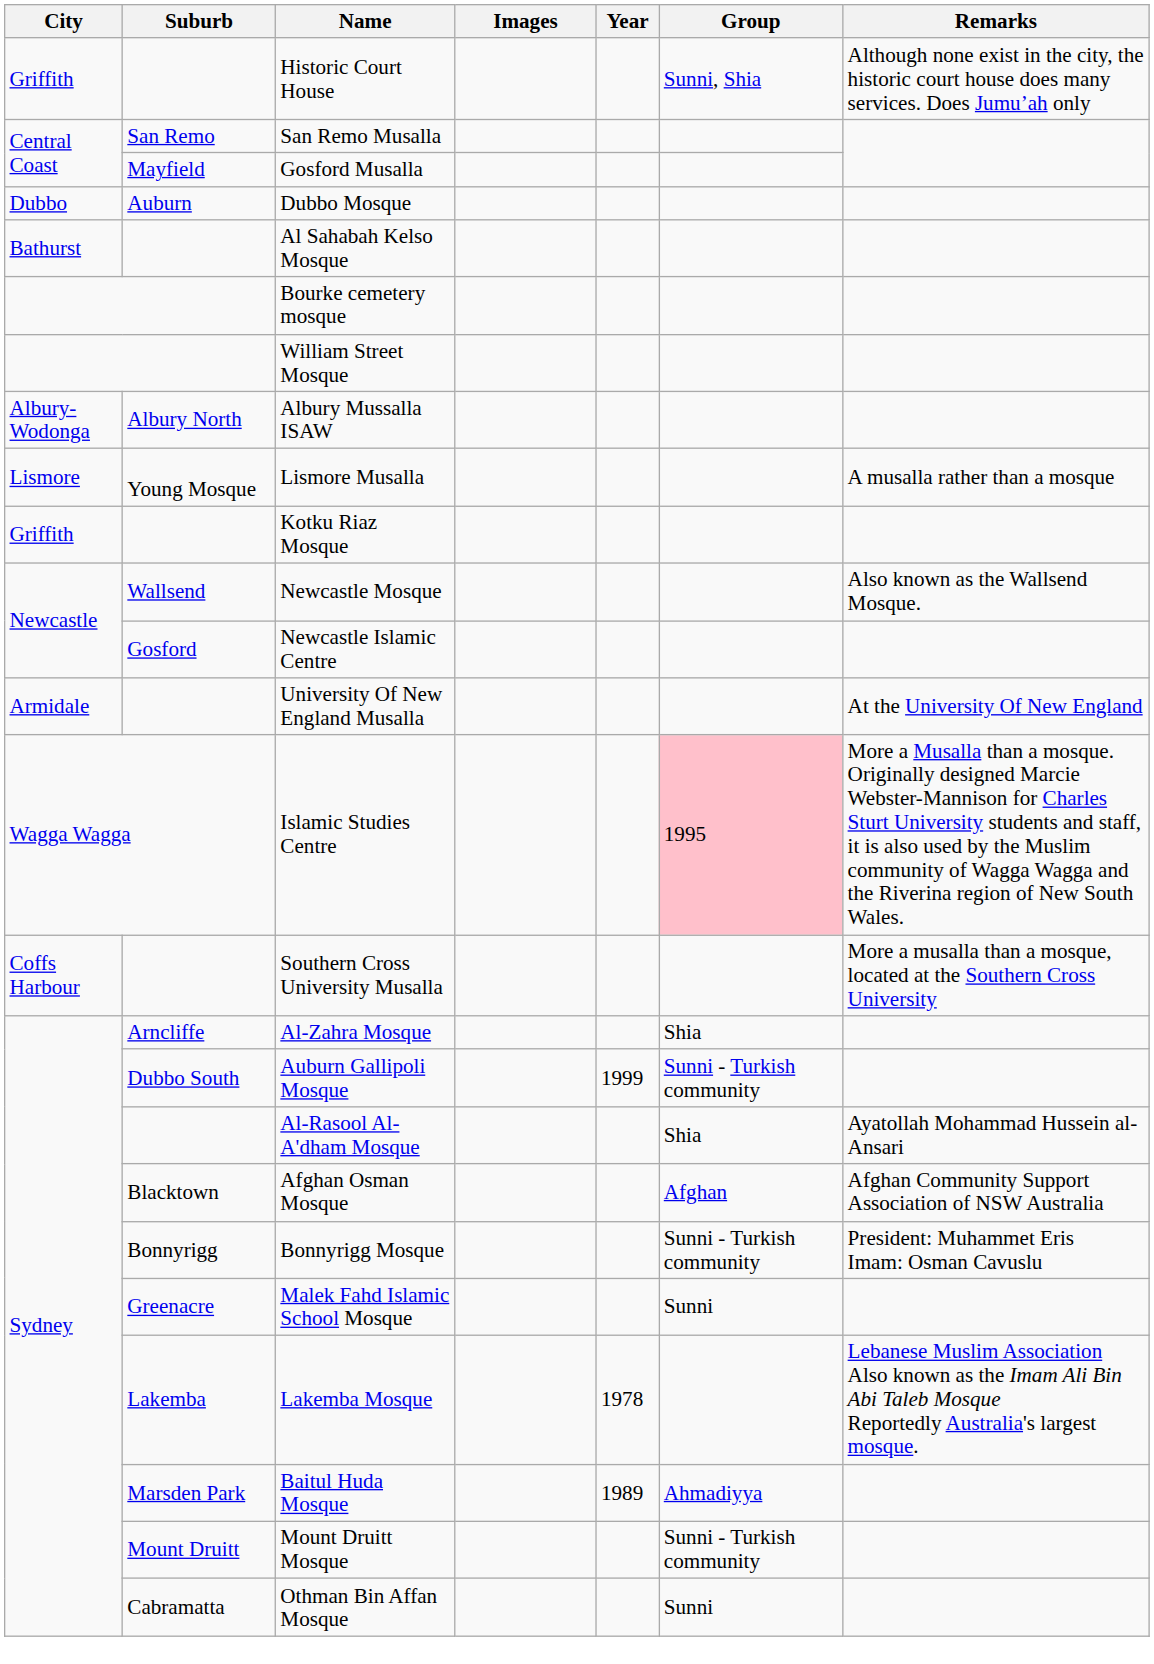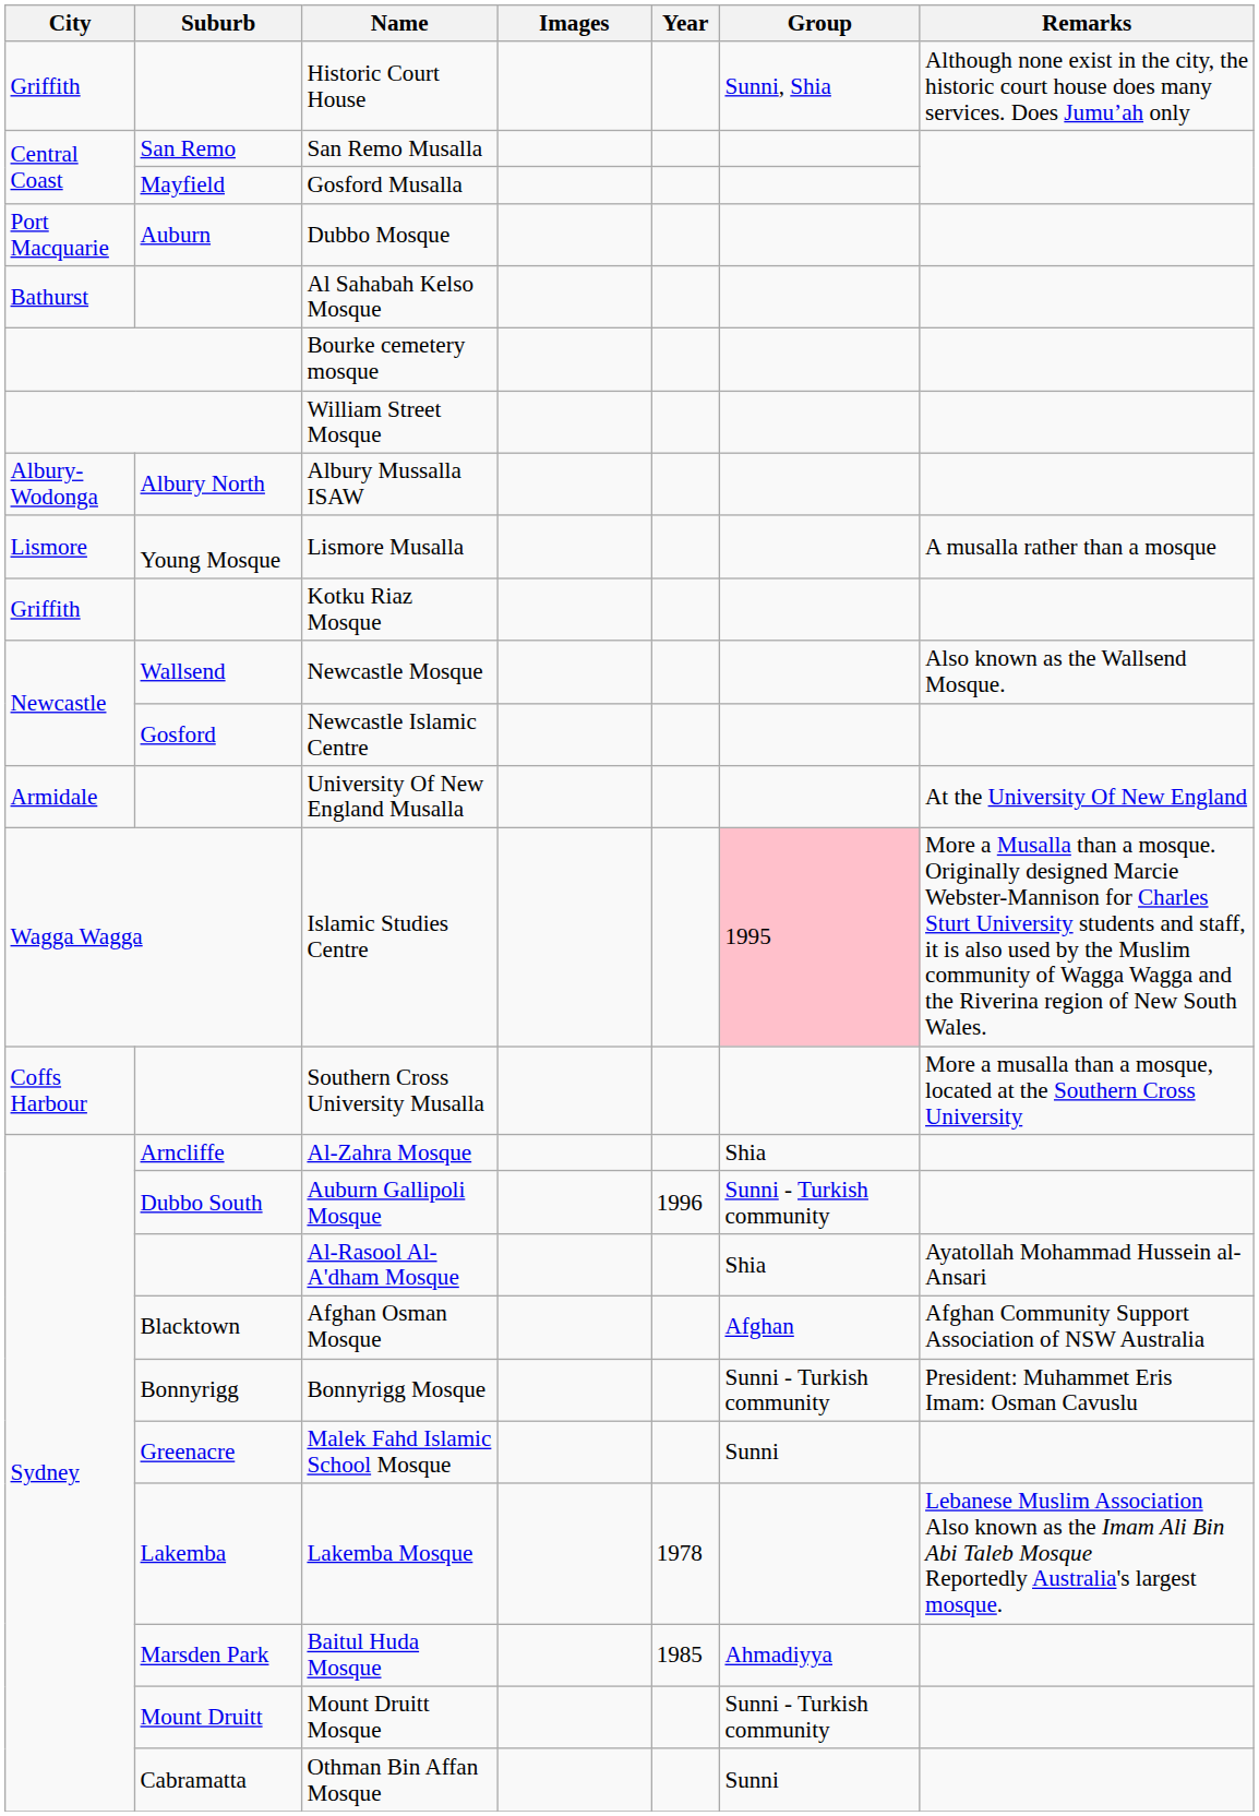Dubbo Mosque | City: Dubbo -> Port Macquarie
Auburn Gallipoli Mosque | Year: 1999 -> 1996
Baitul Huda Mosque | Year: 1989 -> 1985
